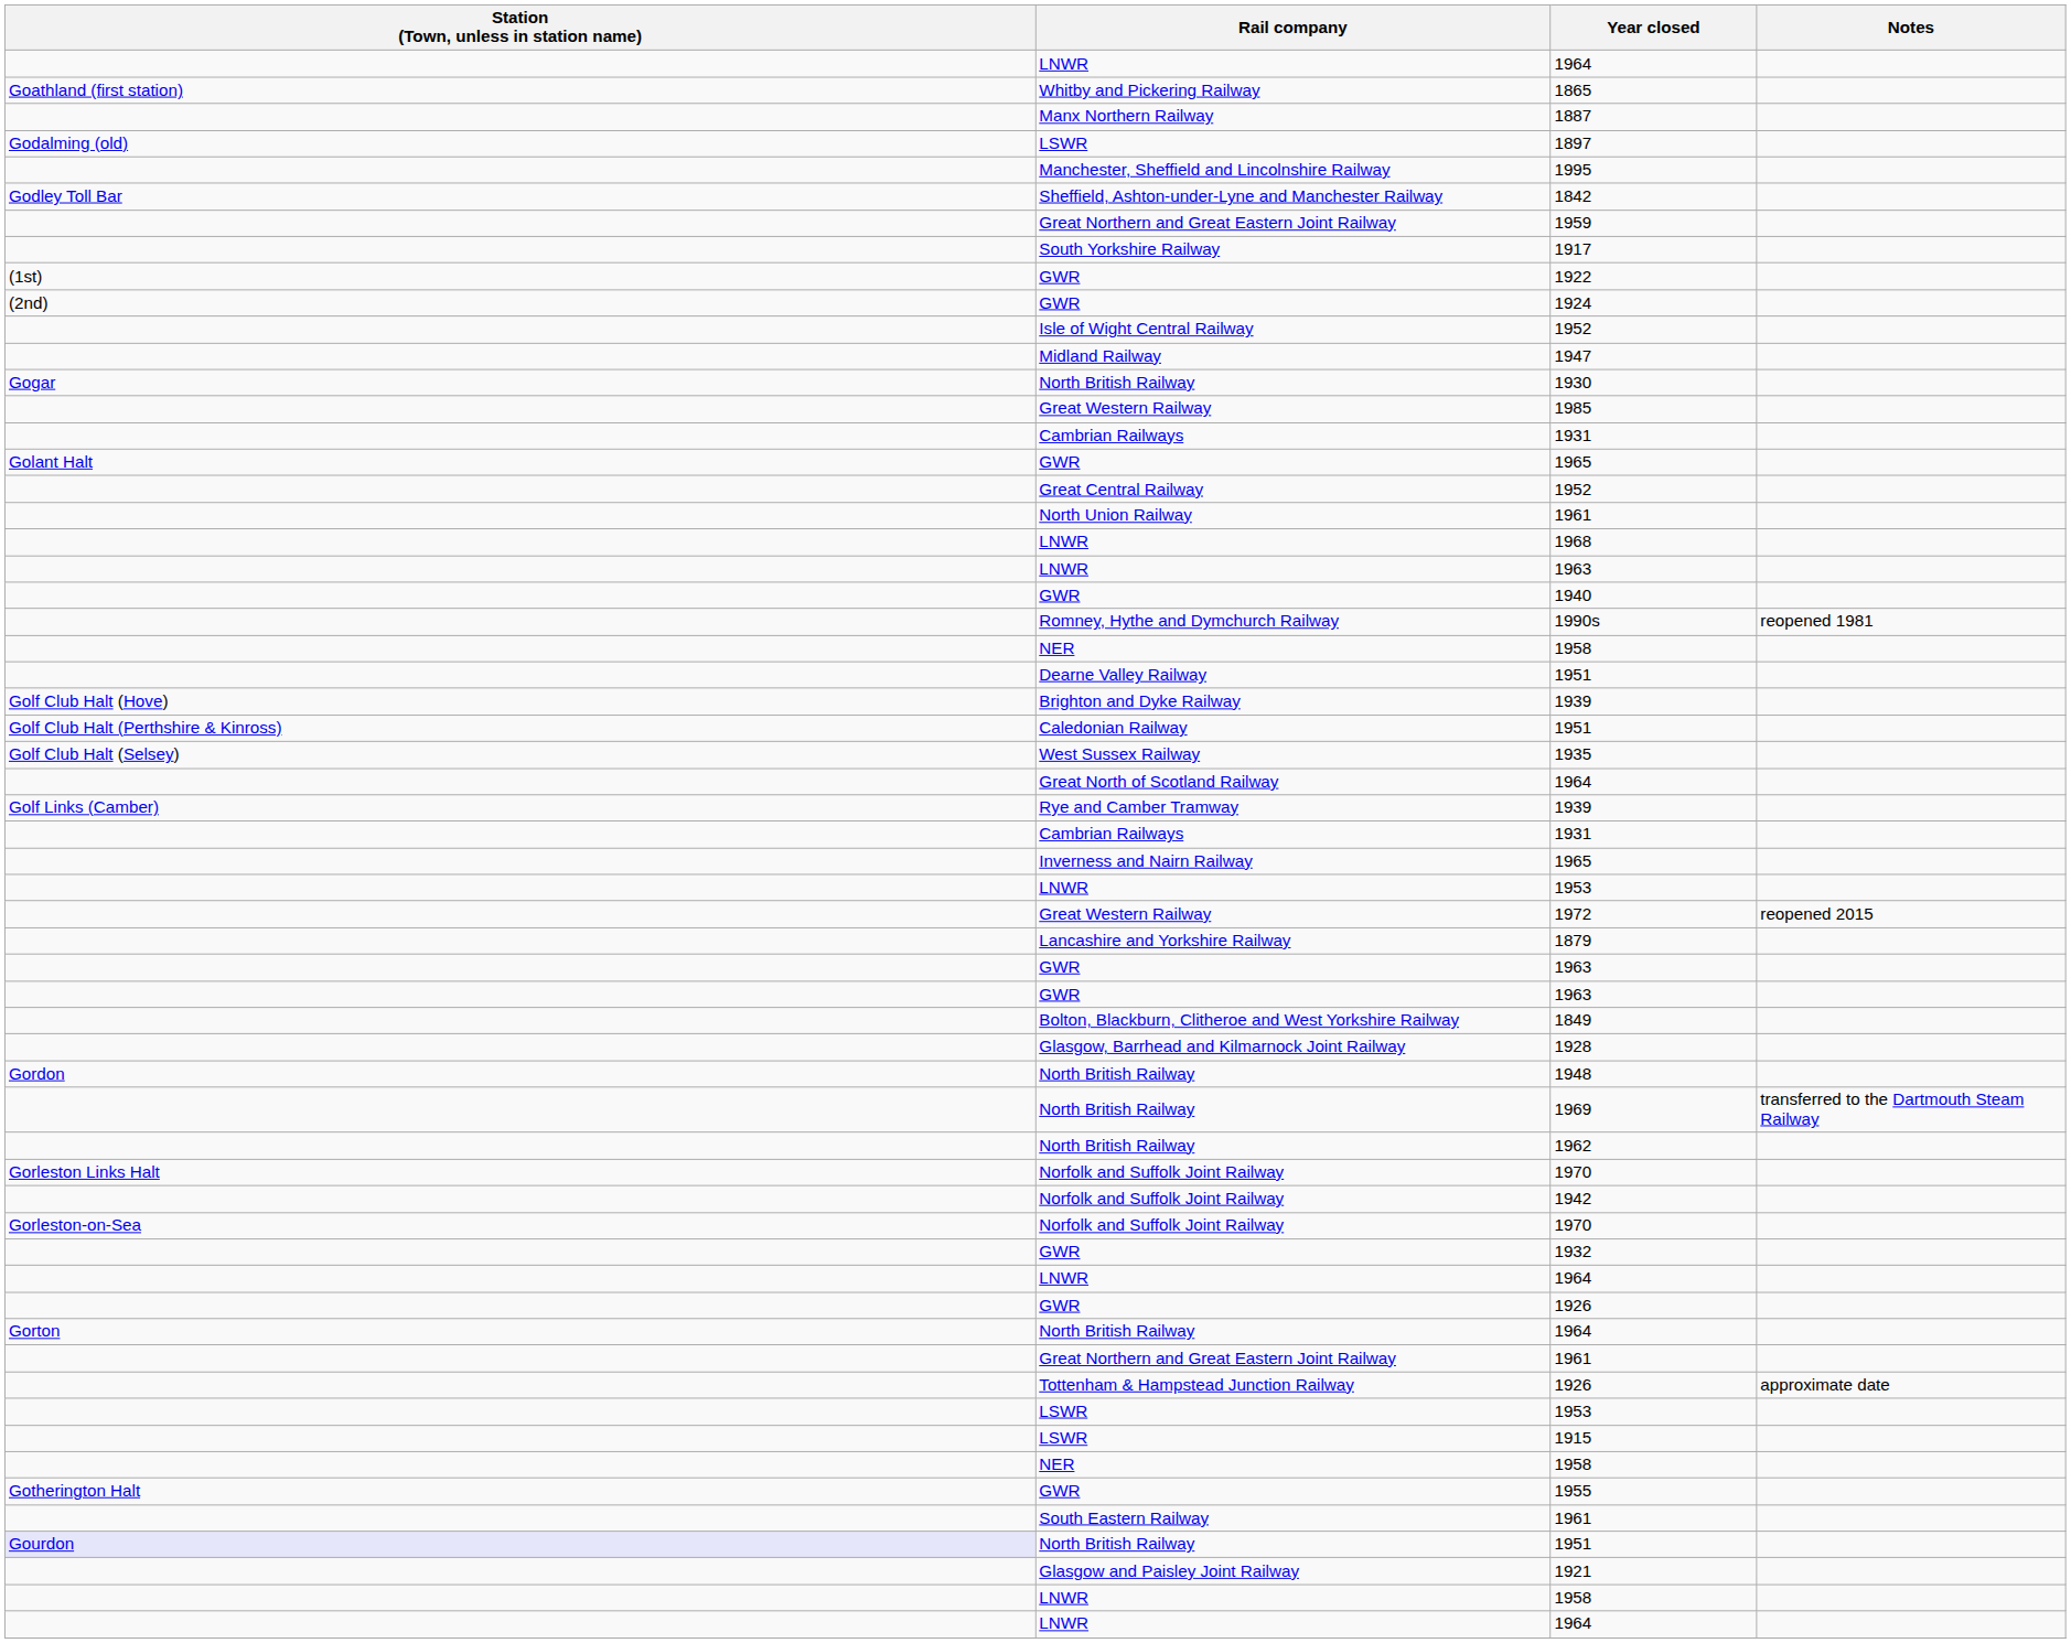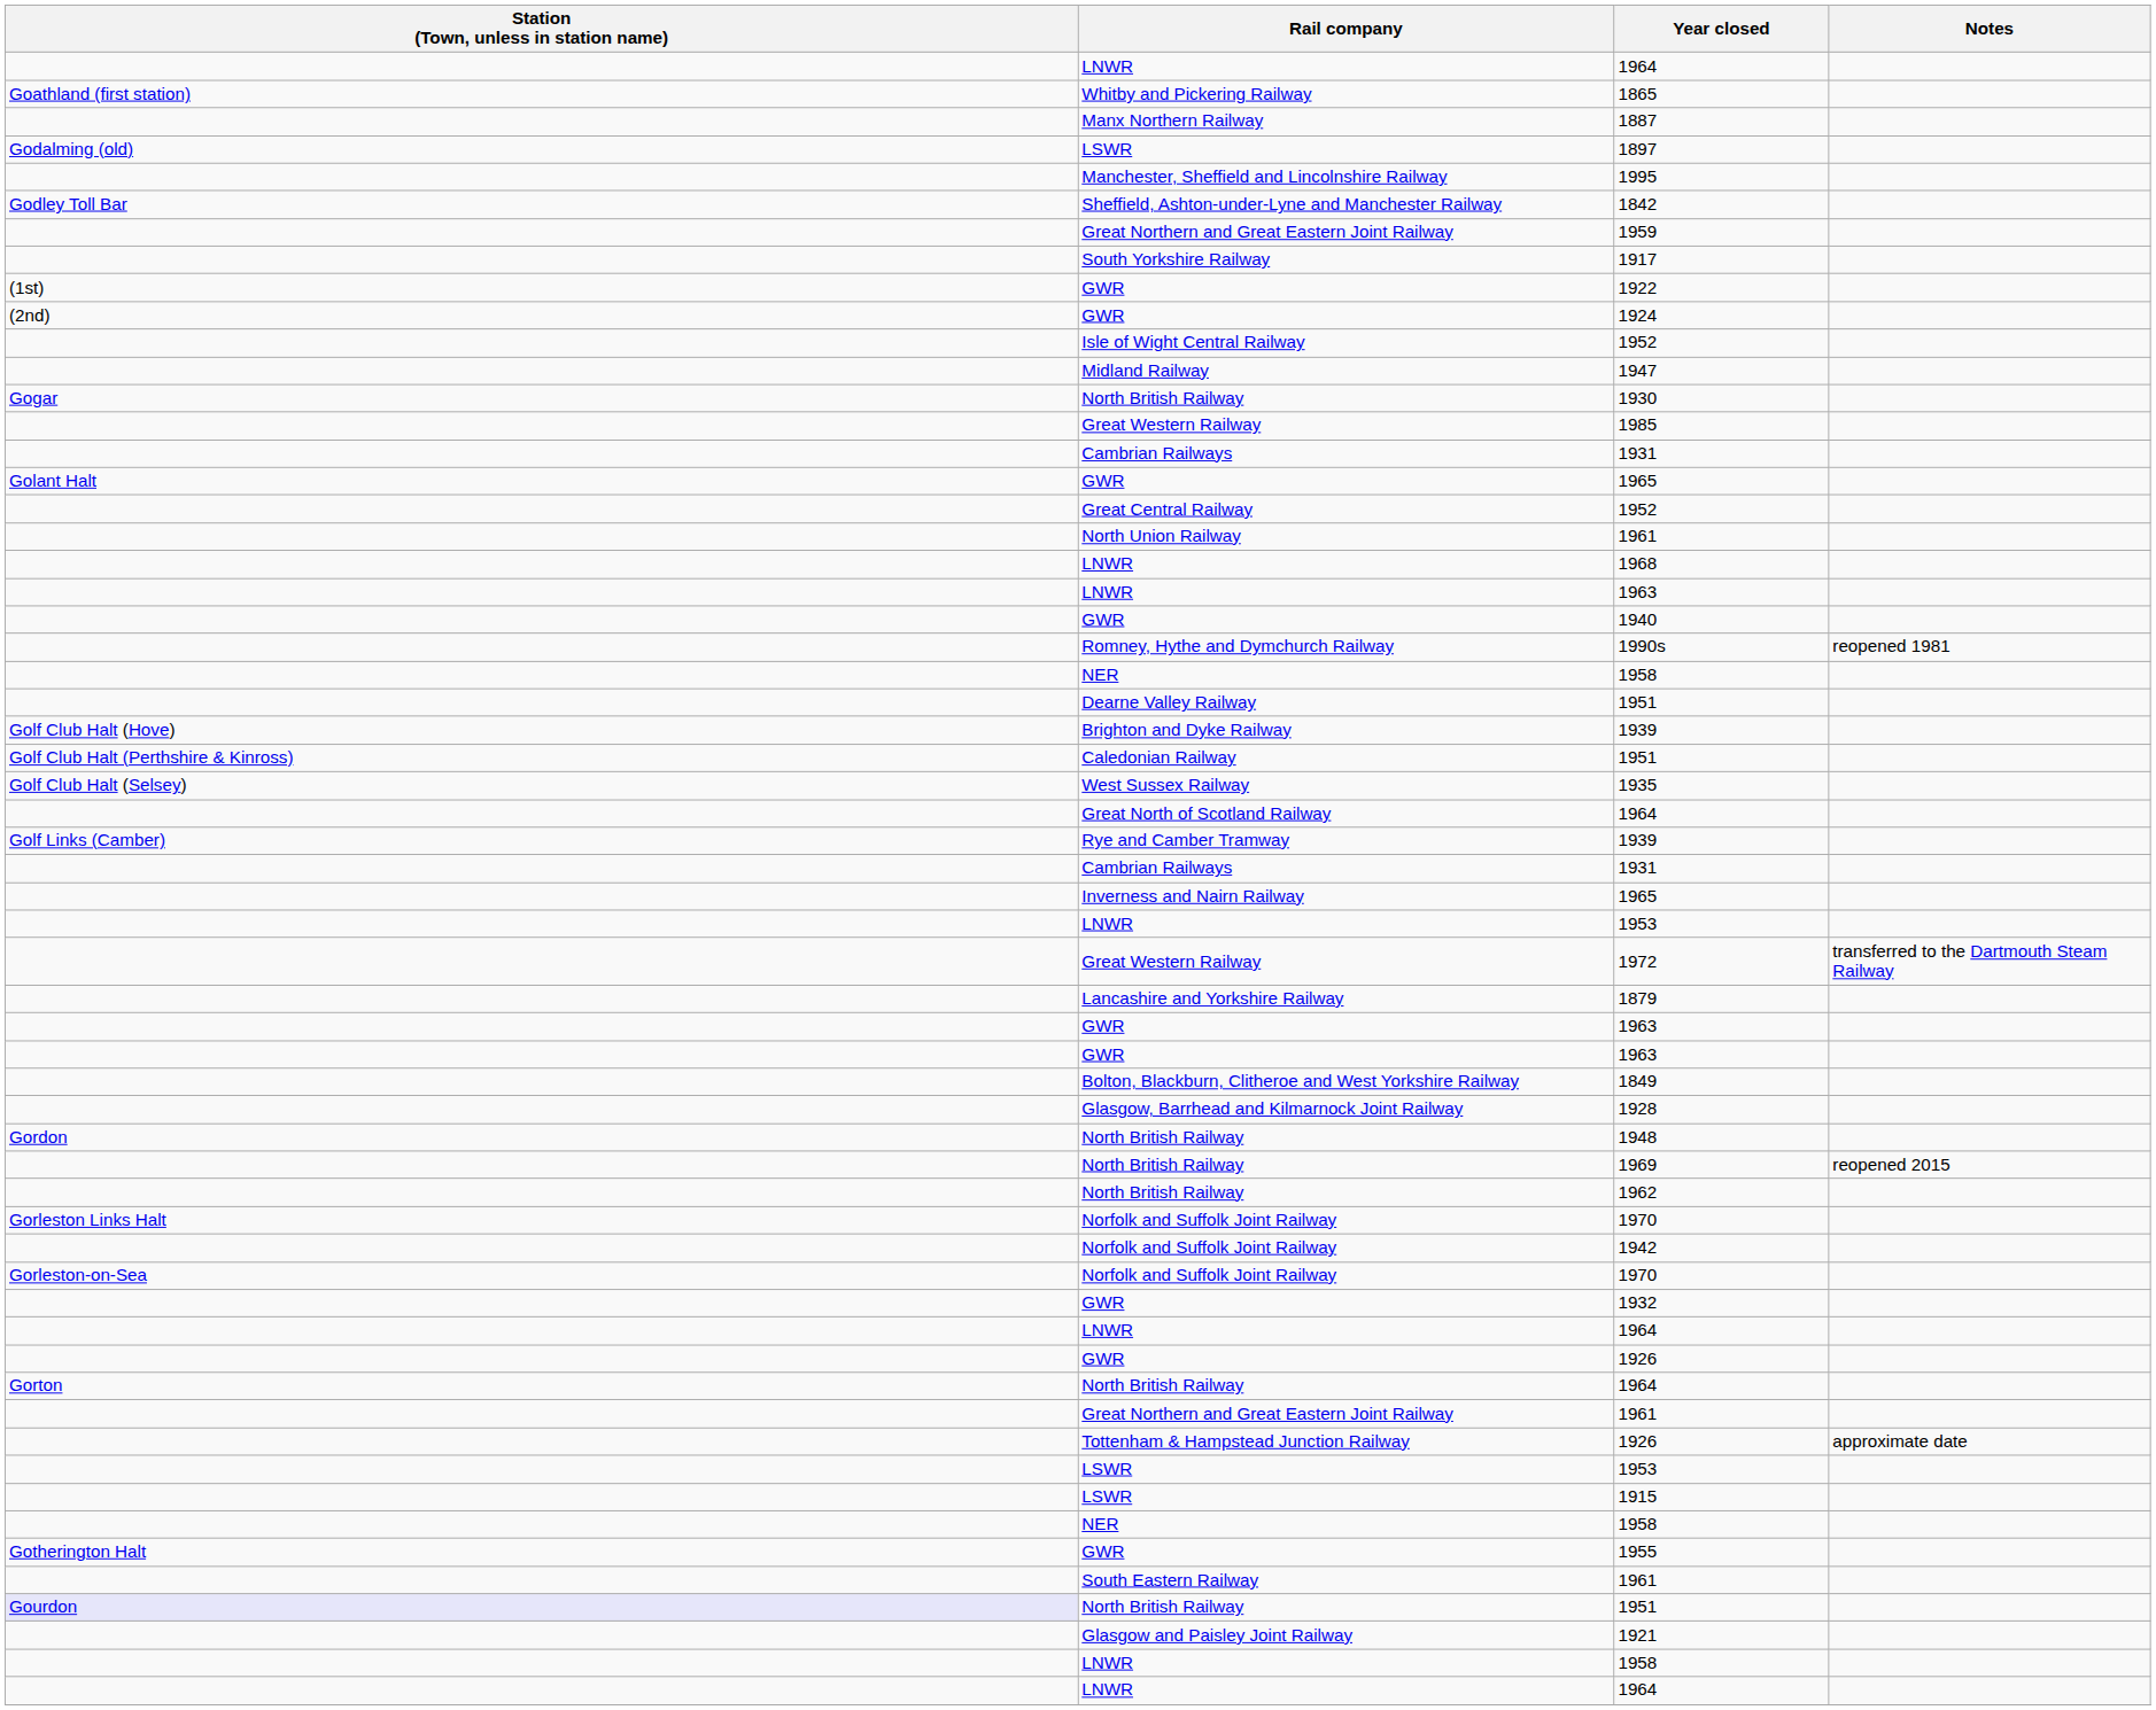1972 | Notes: reopened 2015 -> transferred to the Dartmouth Steam Railway
1969 | Notes: transferred to the Dartmouth Steam Railway -> reopened 2015
